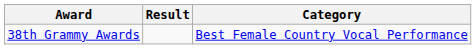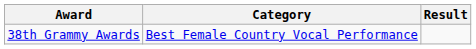columns swapped: Category <-> Result
